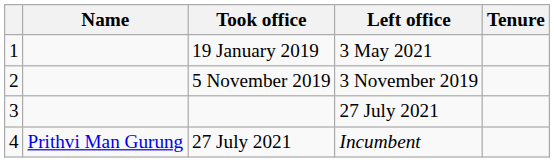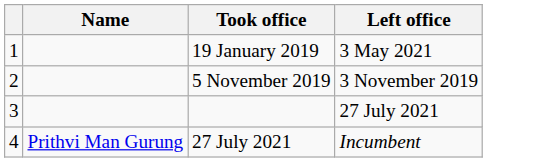- column: Tenure
